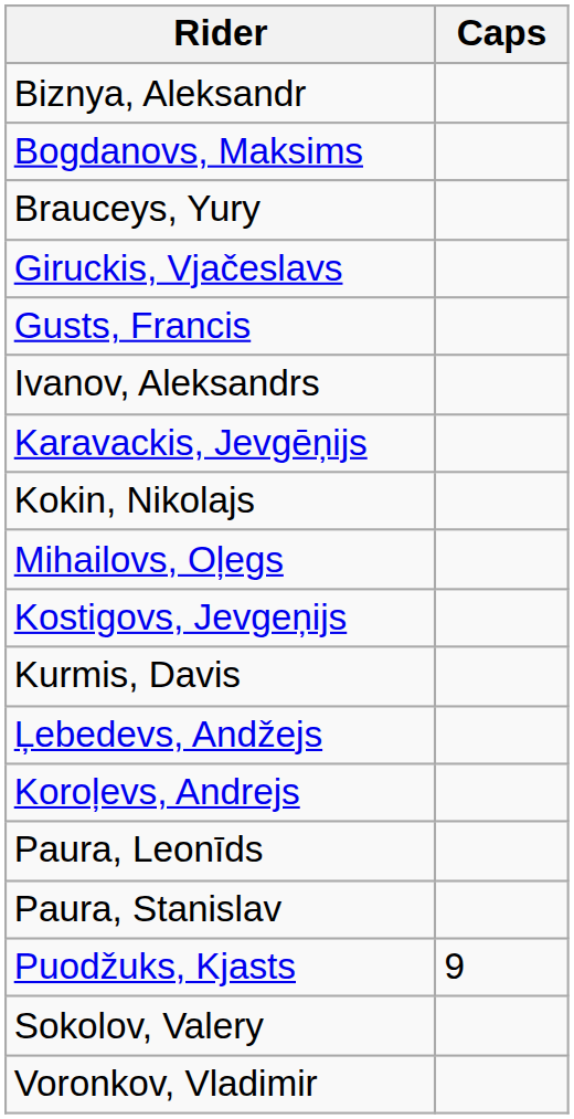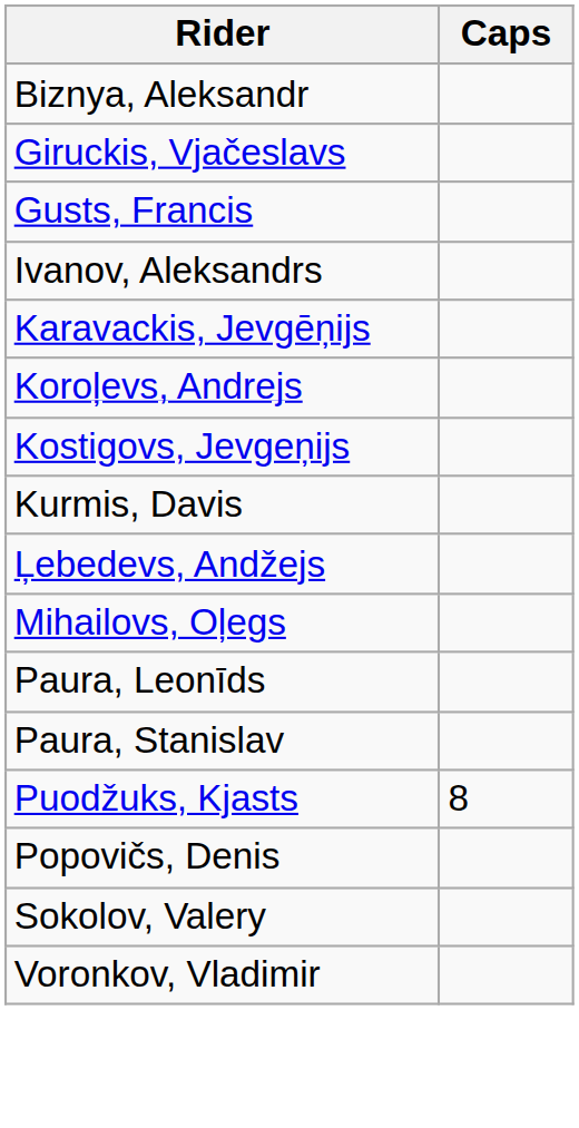- row: Bogdanovs, Maksims
- row: Brauceys, Yury
- row: Kokin, Nikolajs
rows swapped: Koroļevs, Andrejs <-> Mihailovs, Oļegs
Puodžuks, Kjasts | Caps: 9 -> 8
+ row: Popovičs, Denis
